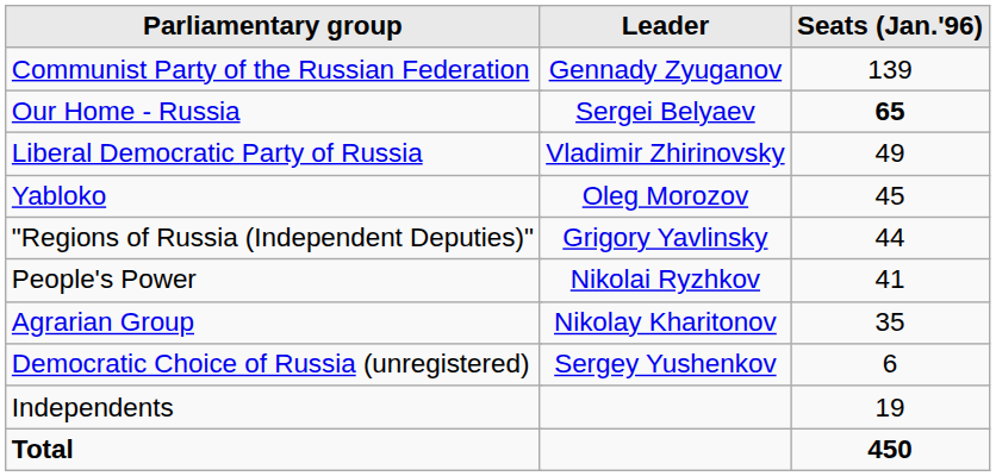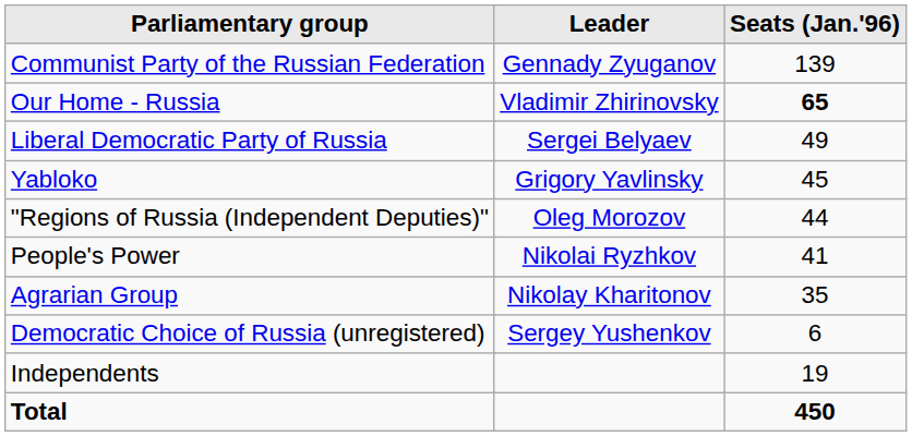Our Home - Russia | Leader: Sergei Belyaev -> Vladimir Zhirinovsky
Liberal Democratic Party of Russia | Leader: Vladimir Zhirinovsky -> Sergei Belyaev
Yabloko | Leader: Oleg Morozov -> Grigory Yavlinsky
"Regions of Russia (Independent Deputies)" | Leader: Grigory Yavlinsky -> Oleg Morozov
